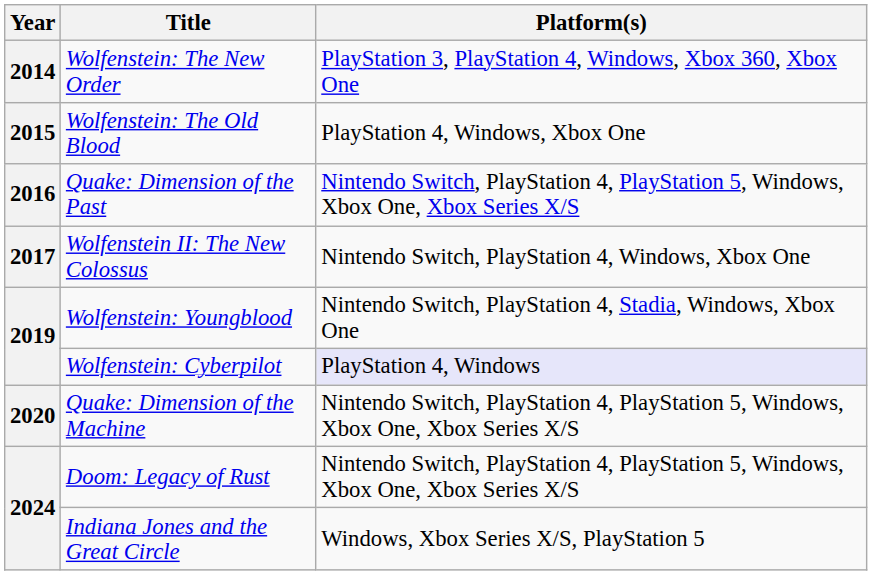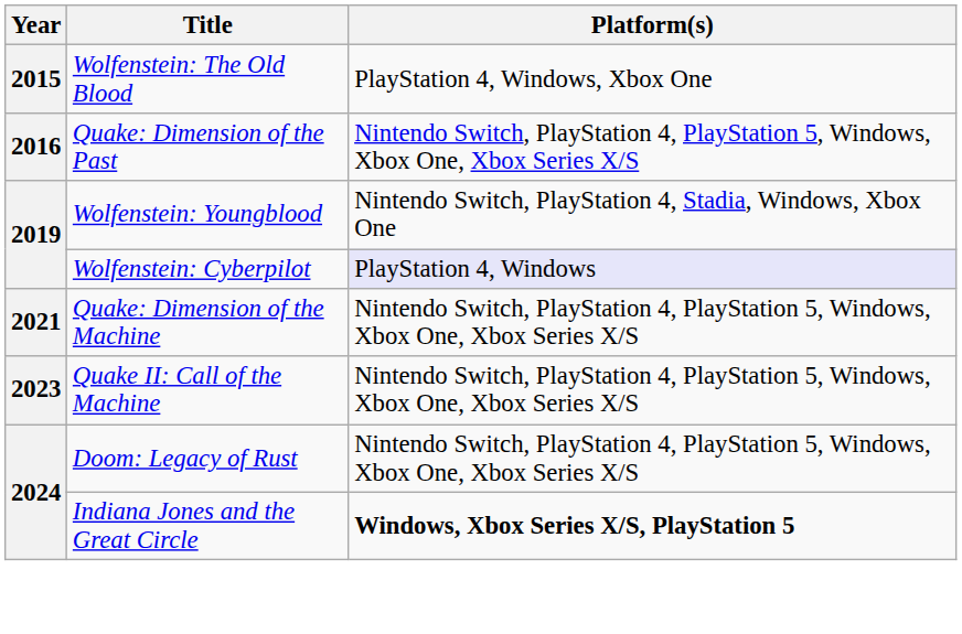- row: 2014 | Wolfenstein: The New Order | PlayStation 3, PlayStation 4, Windows, Xbox 360, Xbox One
- row: 2017 | Wolfenstein II: The New Colossus | Nintendo Switch, PlayStation 4, Windows, Xbox One
Quake: Dimension of the Machine | Year: 2020 -> 2021
+ row: 2023 | Quake II: Call of the Machine | Nintendo Switch, PlayStation 4, PlayStation 5, Windows, Xbox One, Xbox Series X/S
Indiana Jones and the Great Circle | Platform(s): normal -> bold
